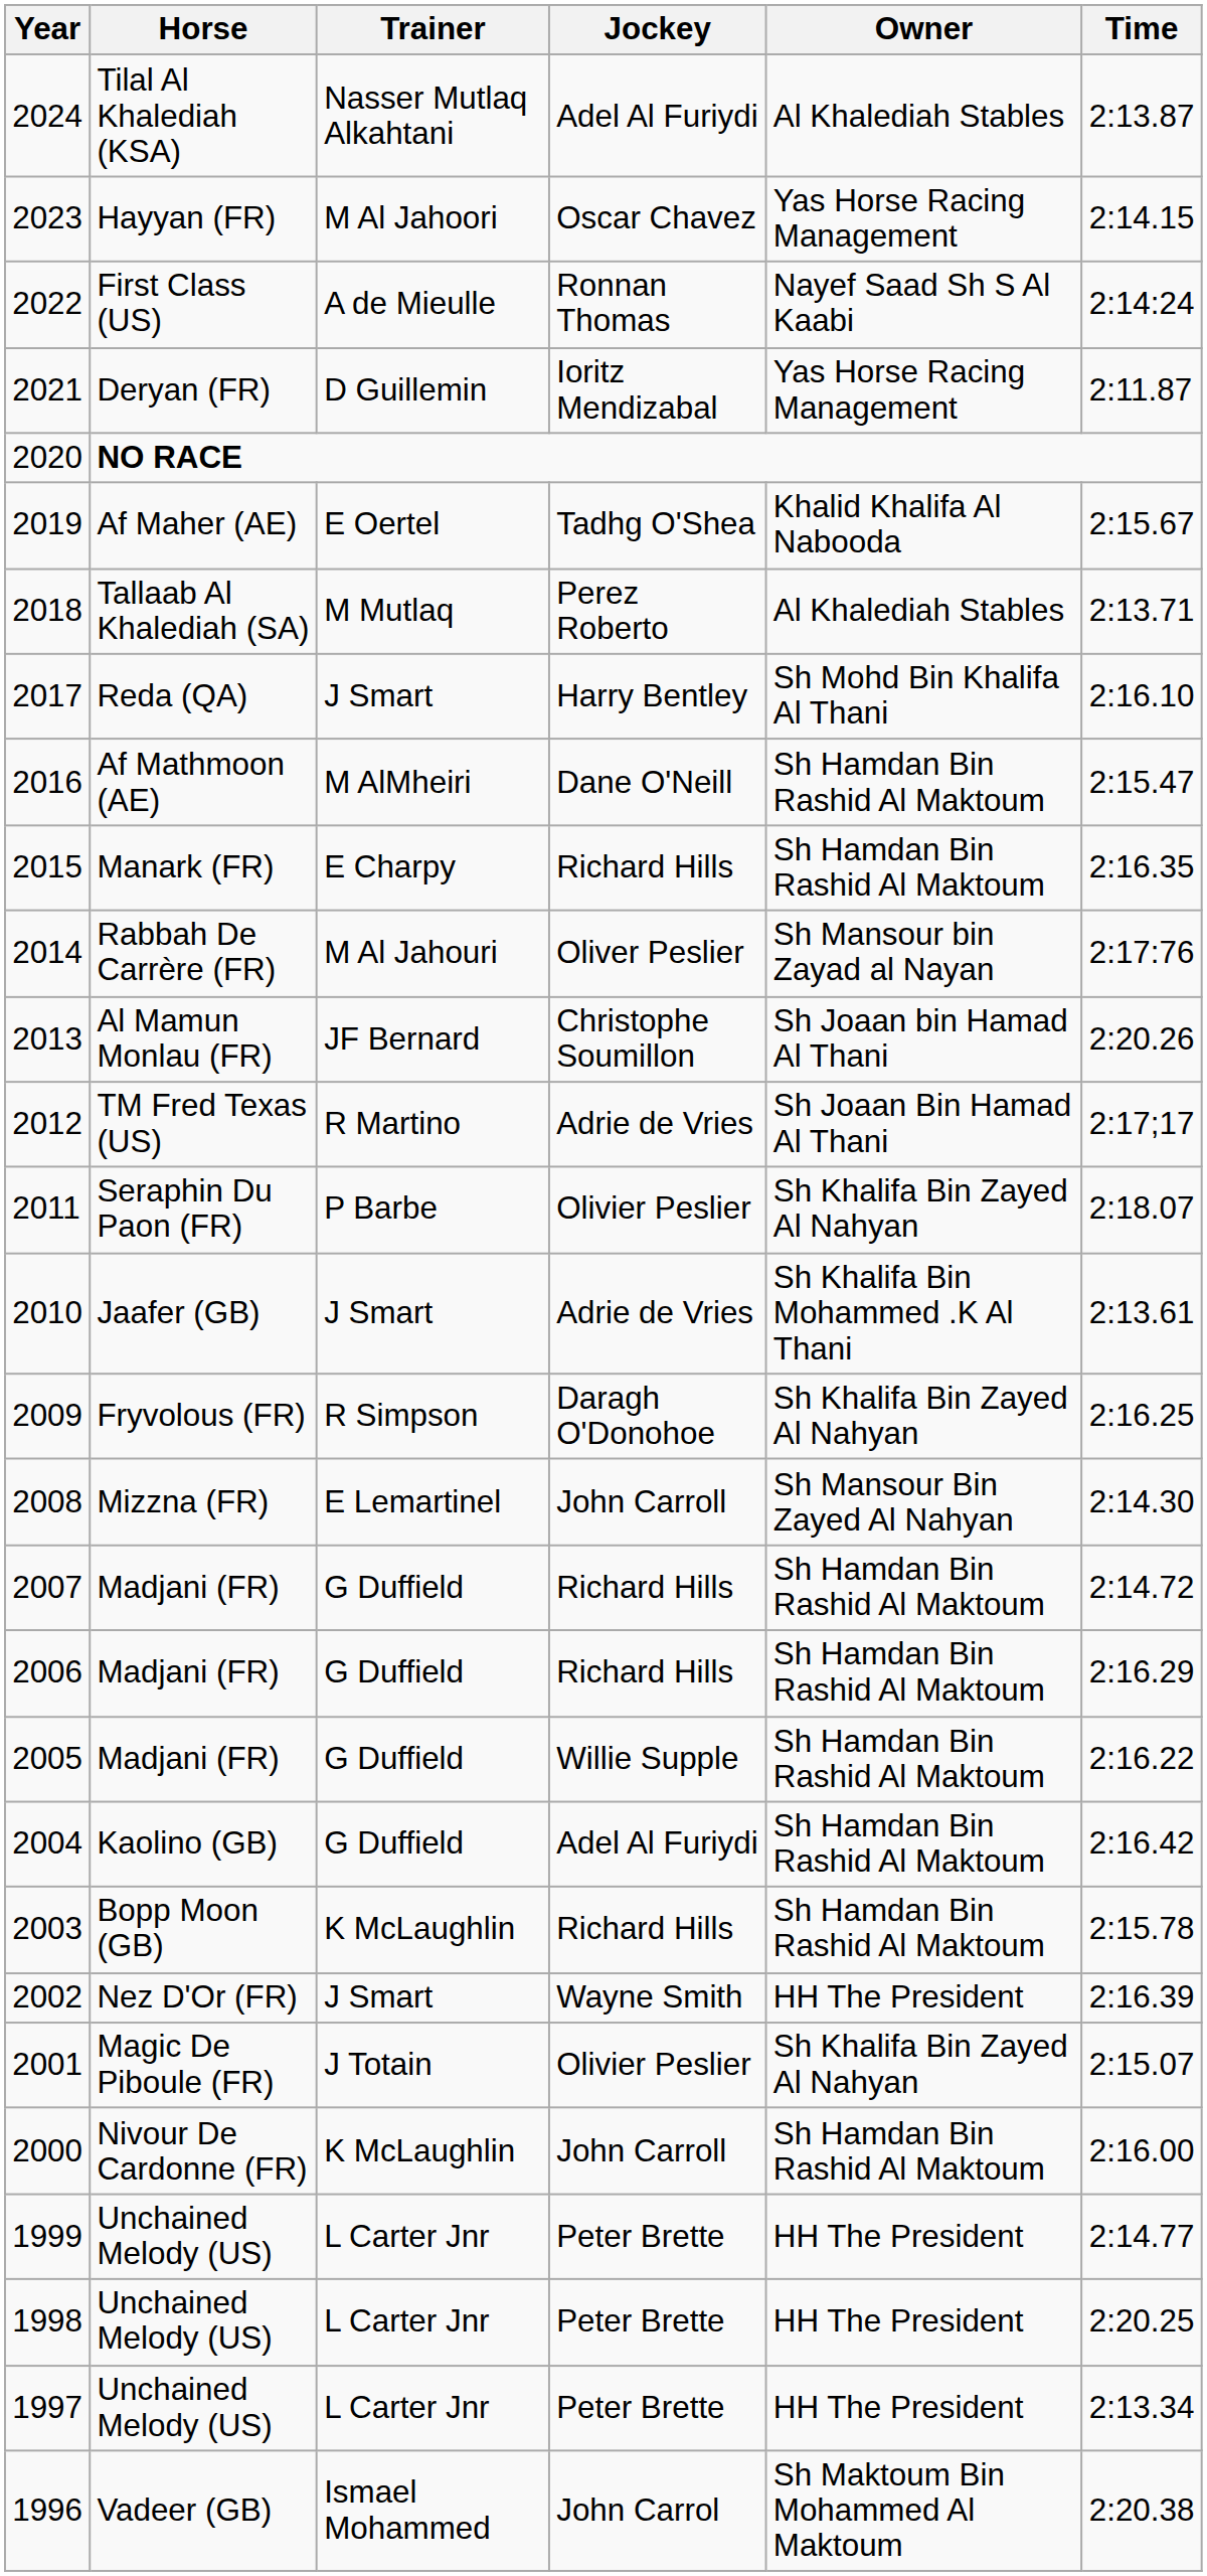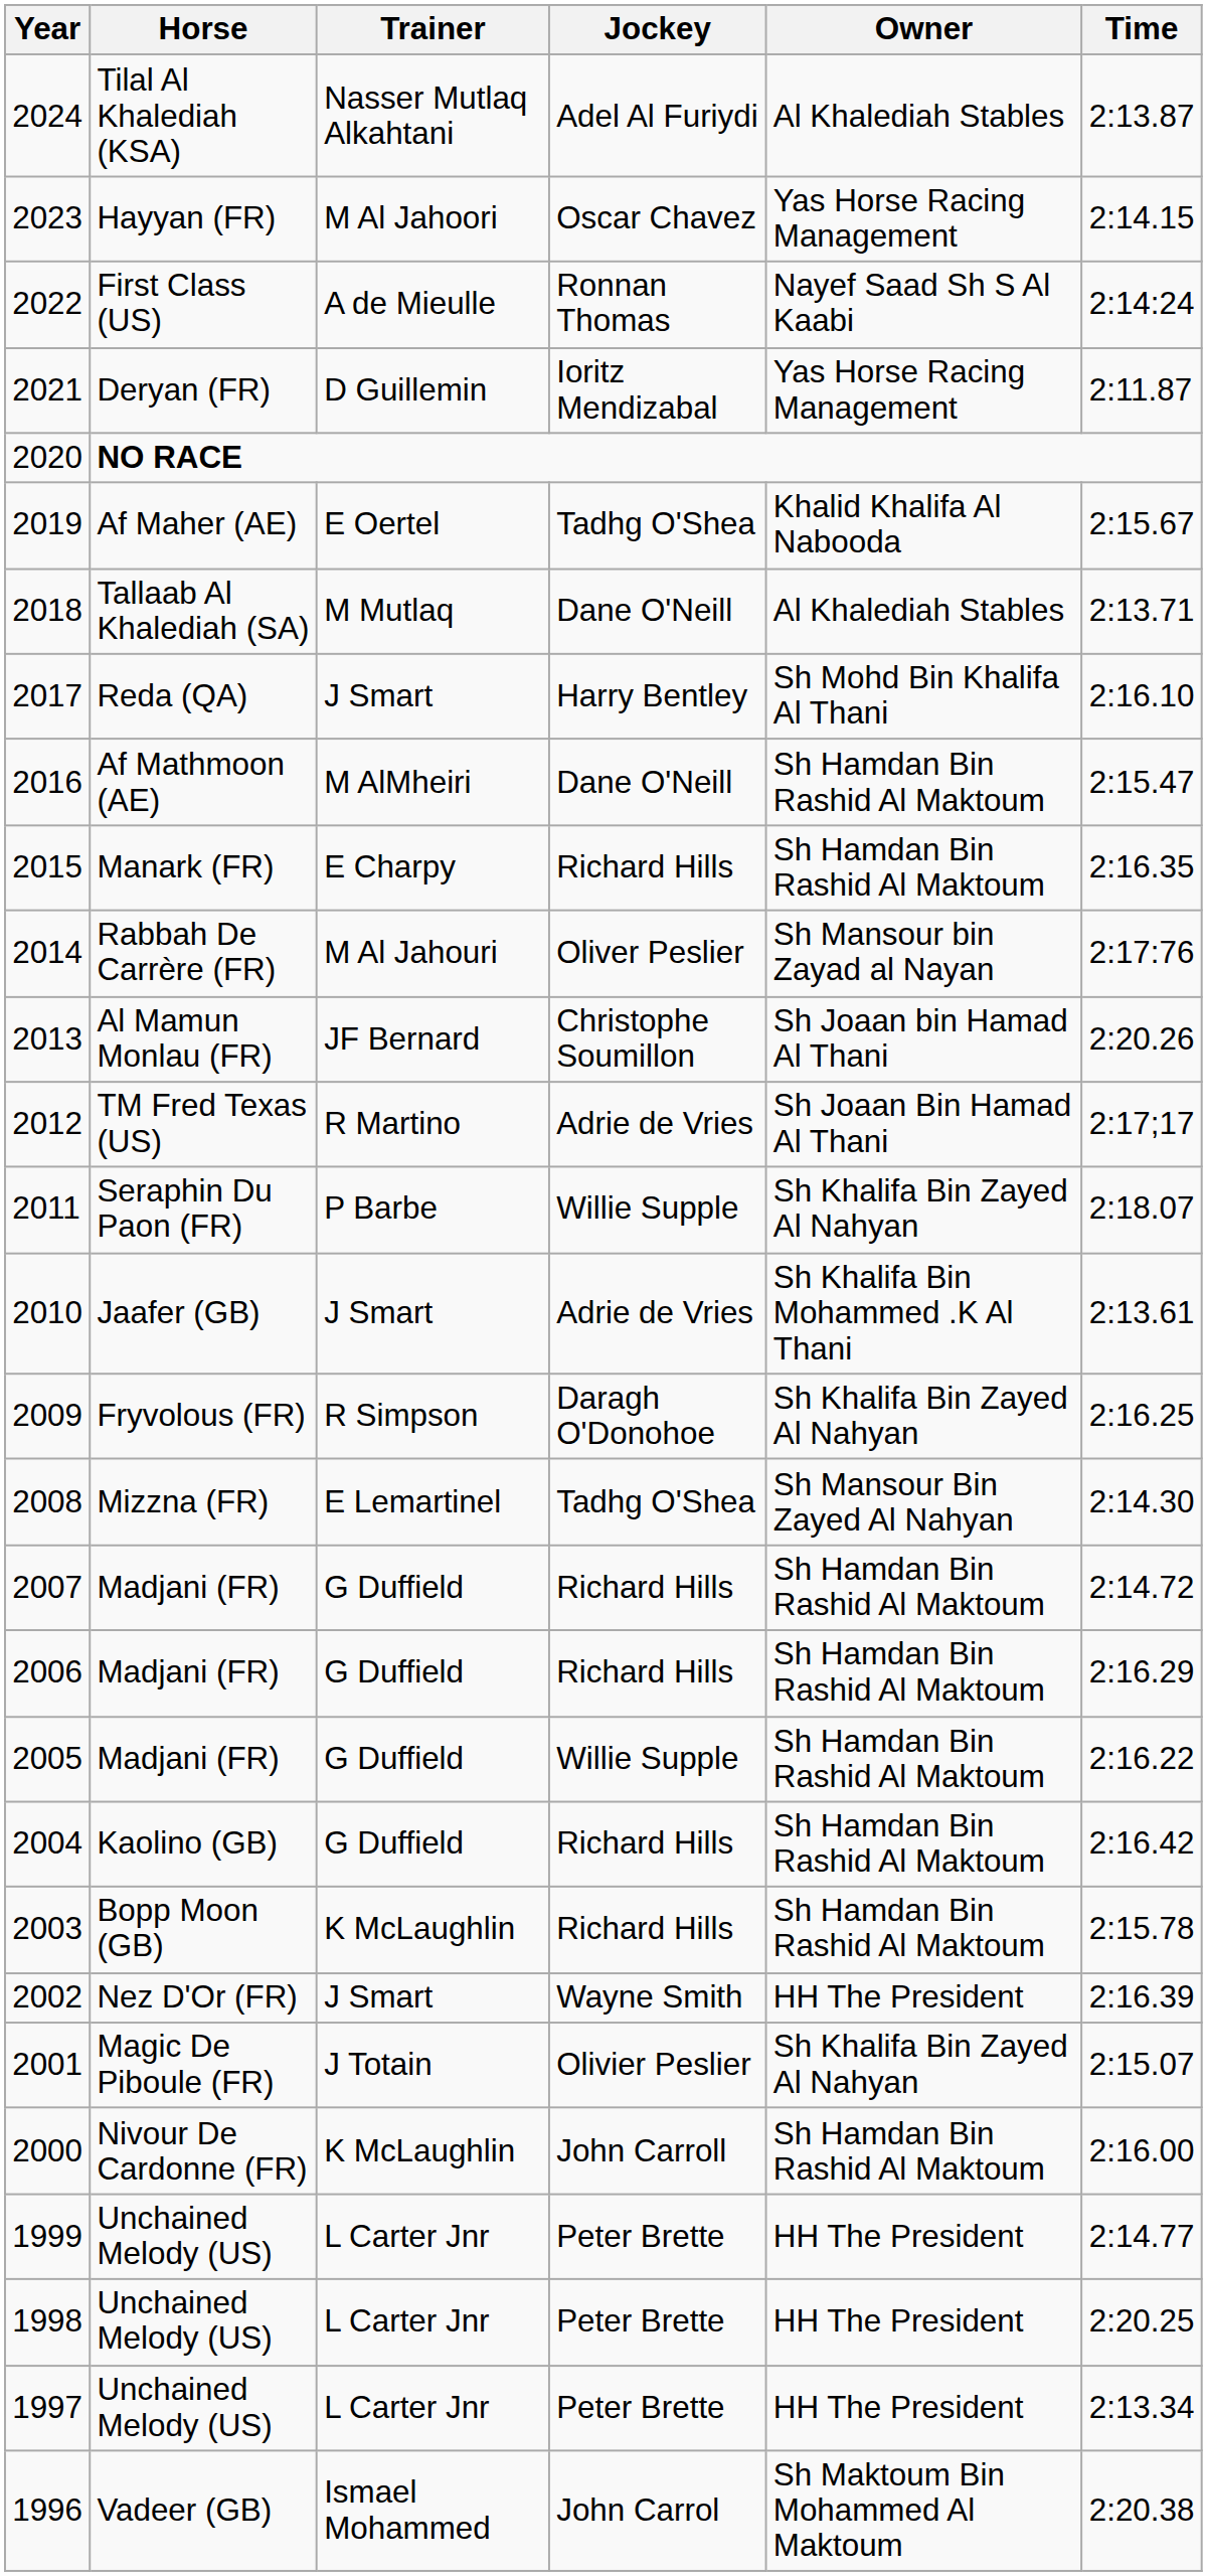2018 | Jockey: Perez Roberto -> Dane O'Neill
2011 | Jockey: Olivier Peslier -> Willie Supple
2008 | Jockey: John Carroll -> Tadhg O'Shea
2004 | Jockey: Adel Al Furiydi -> Richard Hills
